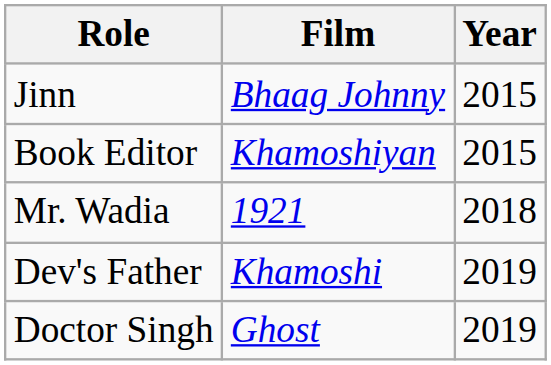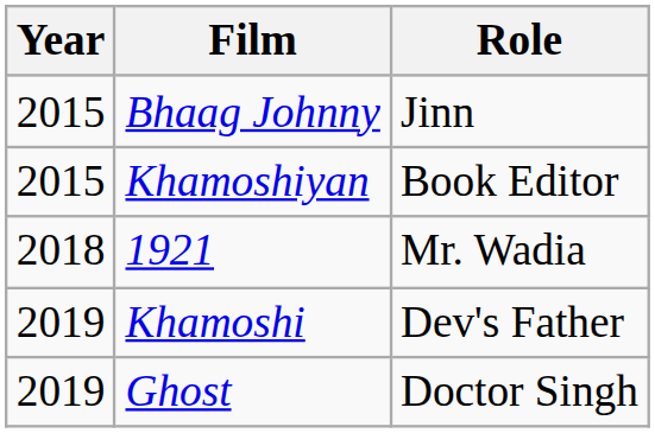columns swapped: Year <-> Role
